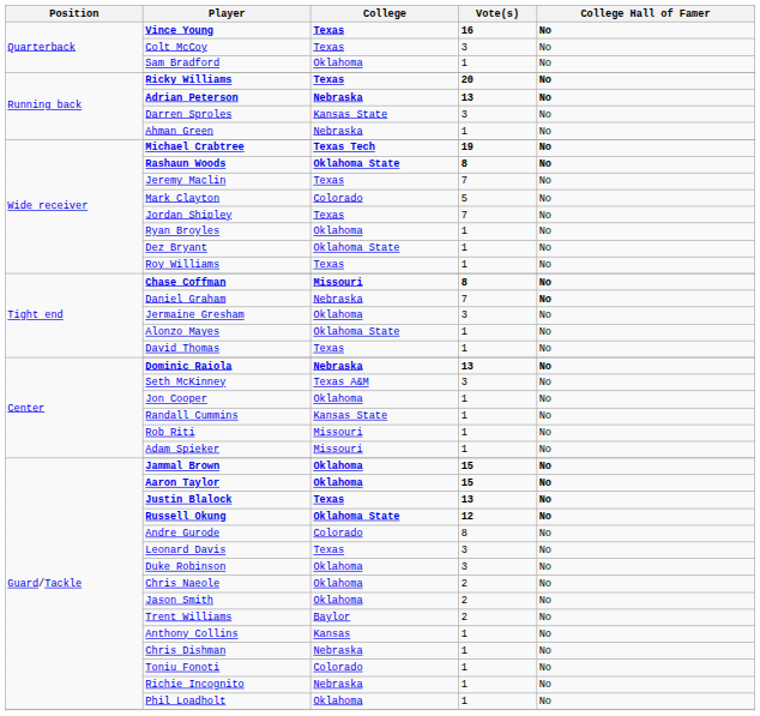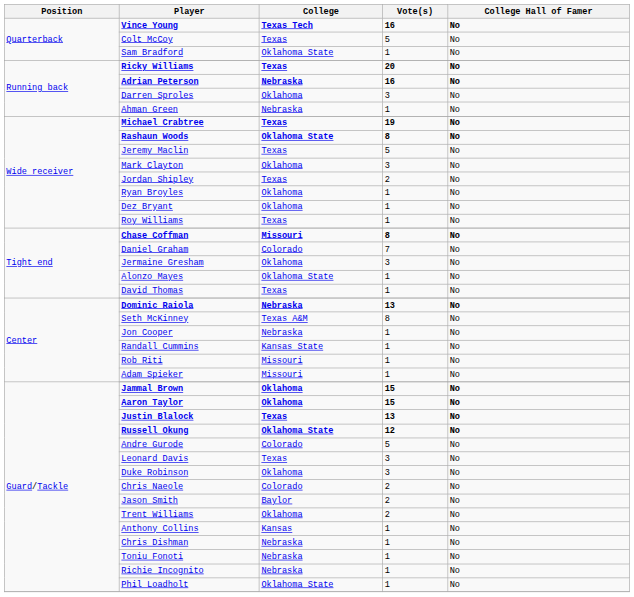Vince Young | College: Texas -> Texas Tech
Colt McCoy | Vote(s): 3 -> 5
Sam Bradford | College: Oklahoma -> Oklahoma State
Adrian Peterson | Vote(s): 13 -> 16
Darren Sproles | College: Kansas State -> Oklahoma
Michael Crabtree | College: Texas Tech -> Texas
Jeremy Maclin | Vote(s): 7 -> 5
Mark Clayton | College: Colorado -> Oklahoma
Mark Clayton | Vote(s): 5 -> 3
Jordan Shipley | Vote(s): 7 -> 2
Dez Bryant | College: Oklahoma State -> Oklahoma
Daniel Graham | College: Nebraska -> Colorado
Daniel Graham | College Hall of Famer: bold -> normal
Seth McKinney | Vote(s): 3 -> 8
Jon Cooper | College: Oklahoma -> Nebraska
Andre Gurode | Vote(s): 8 -> 5
Chris Naeole | College: Oklahoma -> Colorado
Jason Smith | College: Oklahoma -> Baylor
Trent Williams | College: Baylor -> Oklahoma
Toniu Fonoti | College: Colorado -> Nebraska
Phil Loadholt | College: Oklahoma -> Oklahoma State
